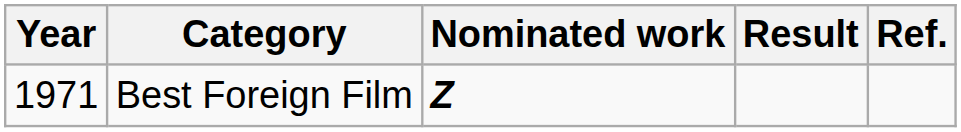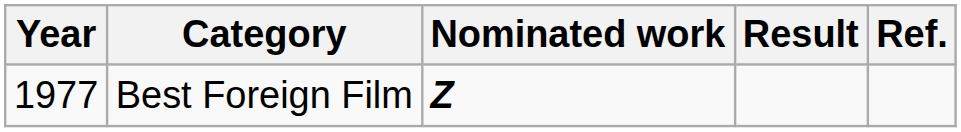Best Foreign Film | Year: 1971 -> 1977
